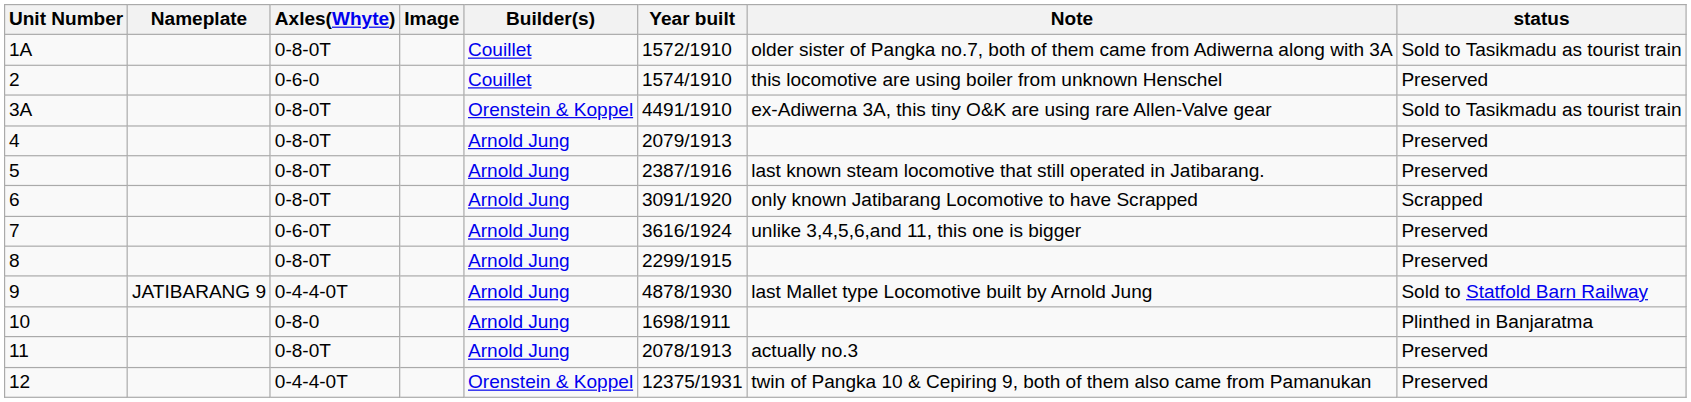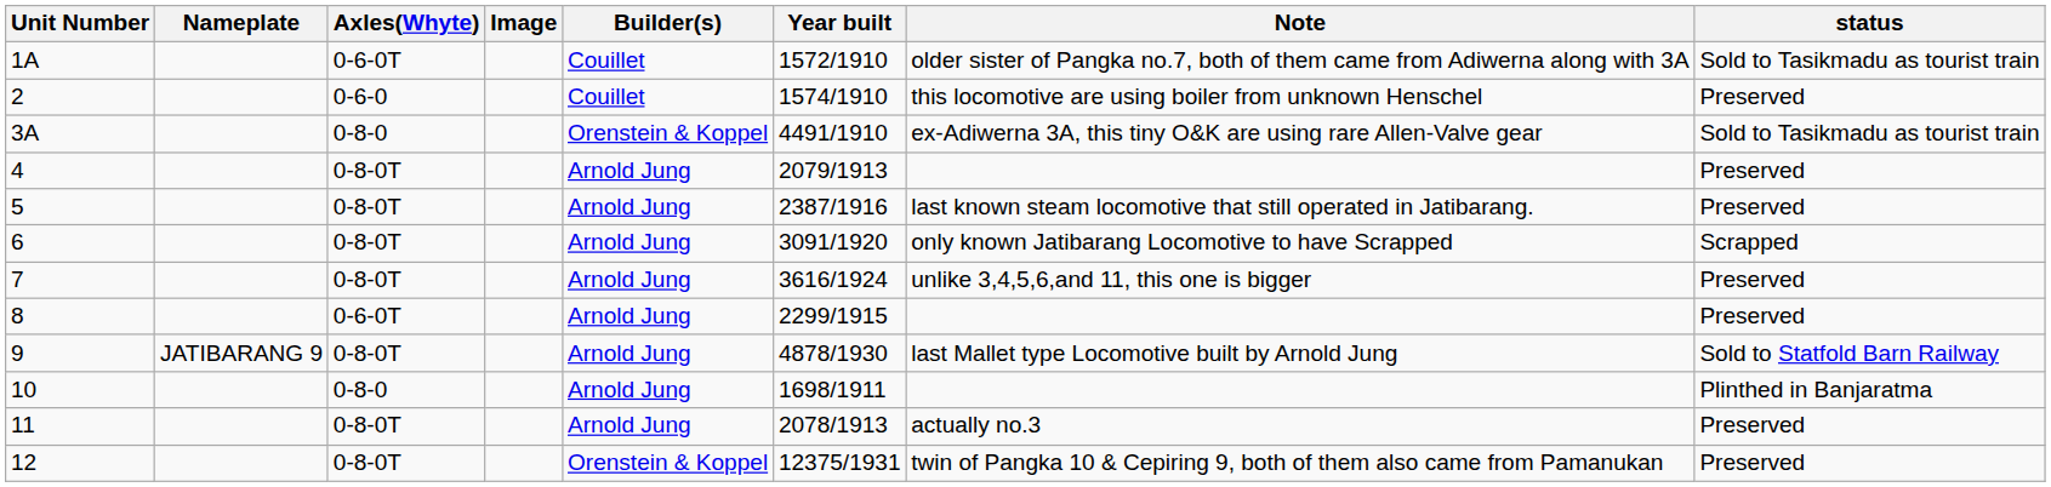1A | Axles(Whyte): 0-8-0T -> 0-6-0T
3A | Axles(Whyte): 0-8-0T -> 0-8-0
7 | Axles(Whyte): 0-6-0T -> 0-8-0T
8 | Axles(Whyte): 0-8-0T -> 0-6-0T
9 | Axles(Whyte): 0-4-4-0T -> 0-8-0T
12 | Axles(Whyte): 0-4-4-0T -> 0-8-0T
